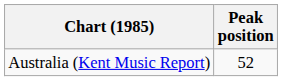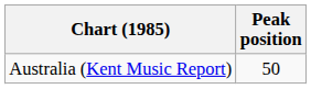Australia (Kent Music Report) | Peak position: 52 -> 50
